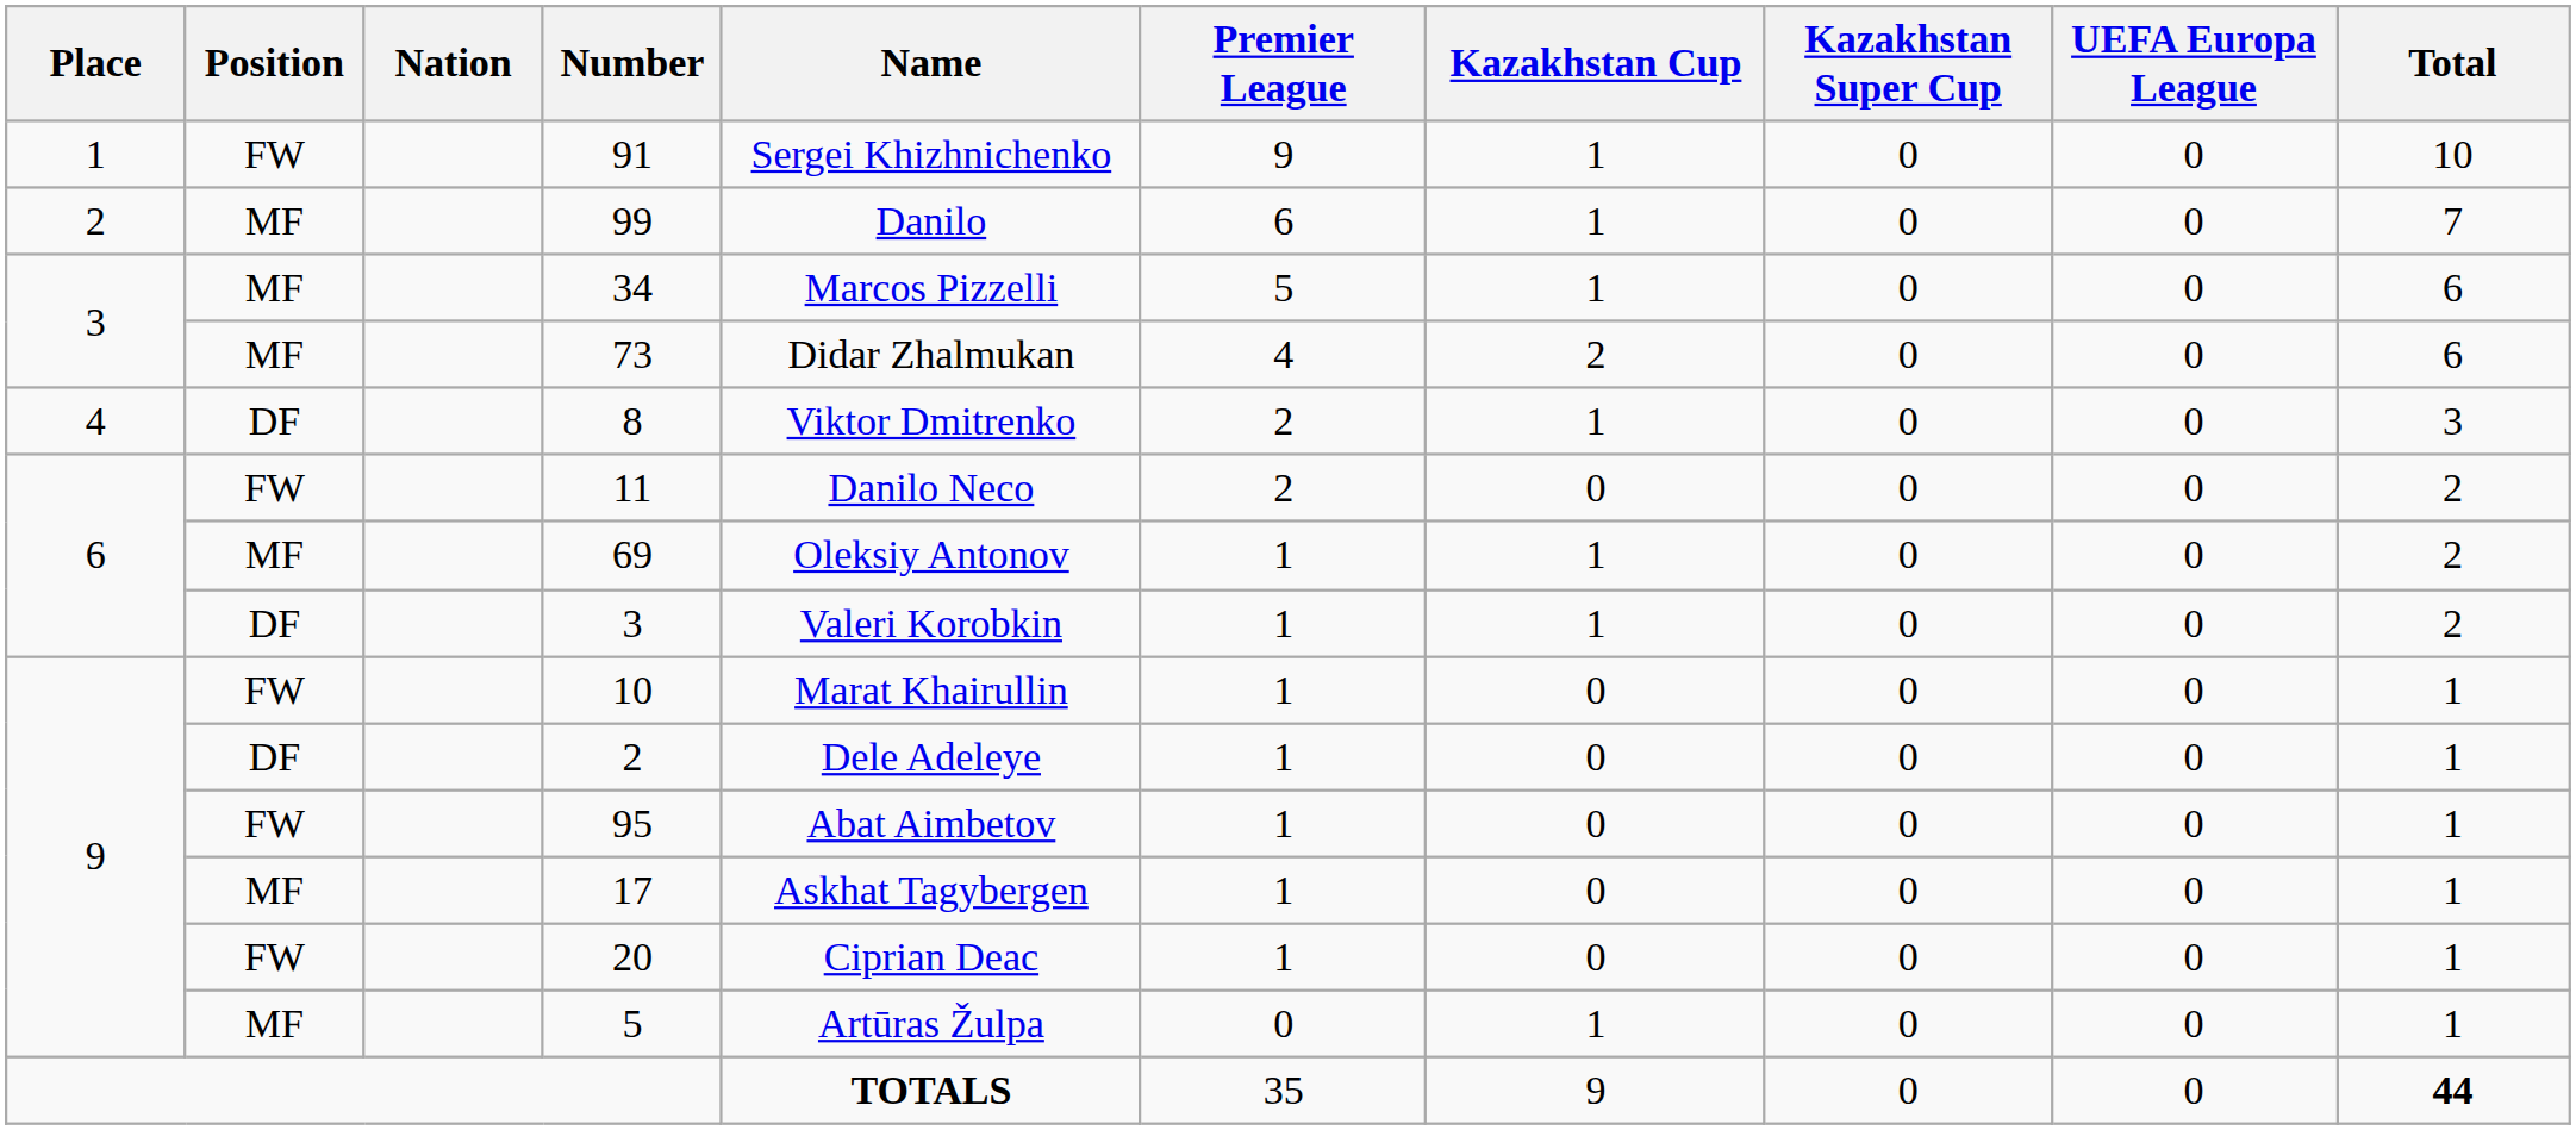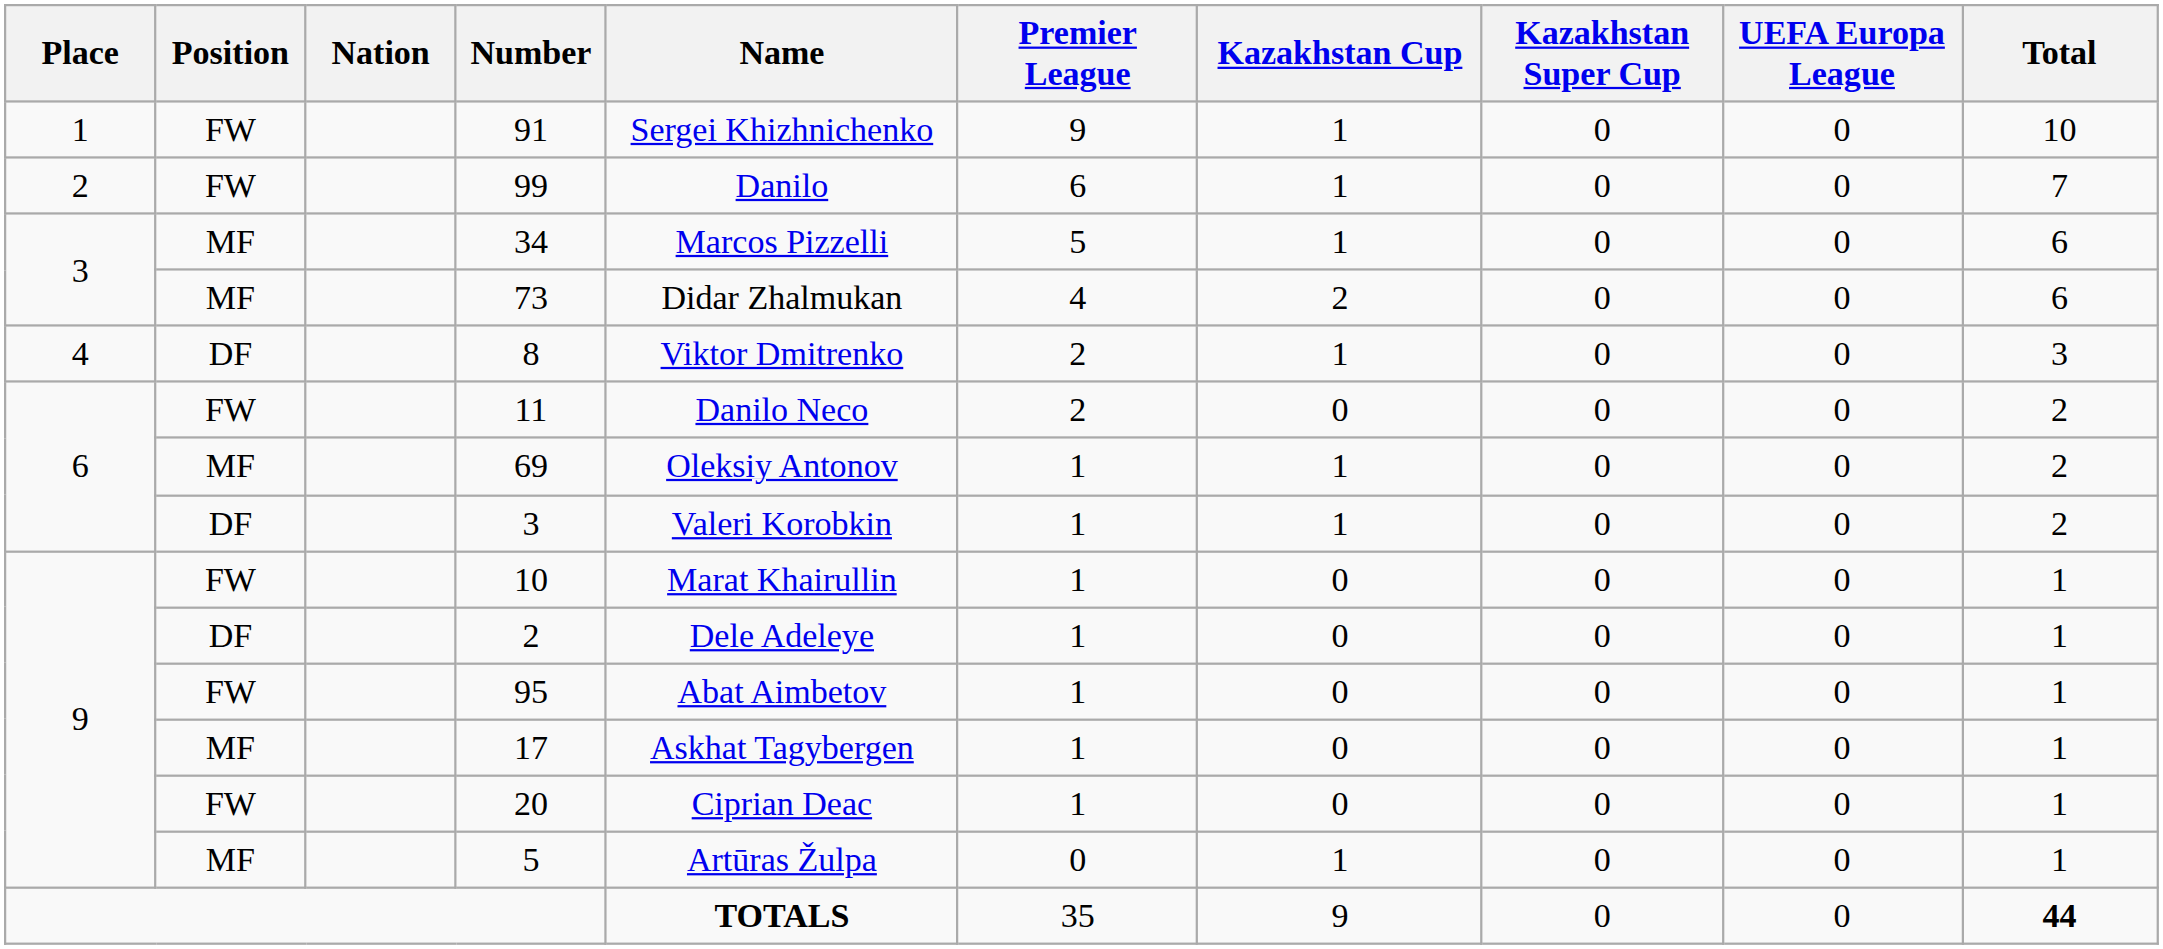99 | Position: MF -> FW
